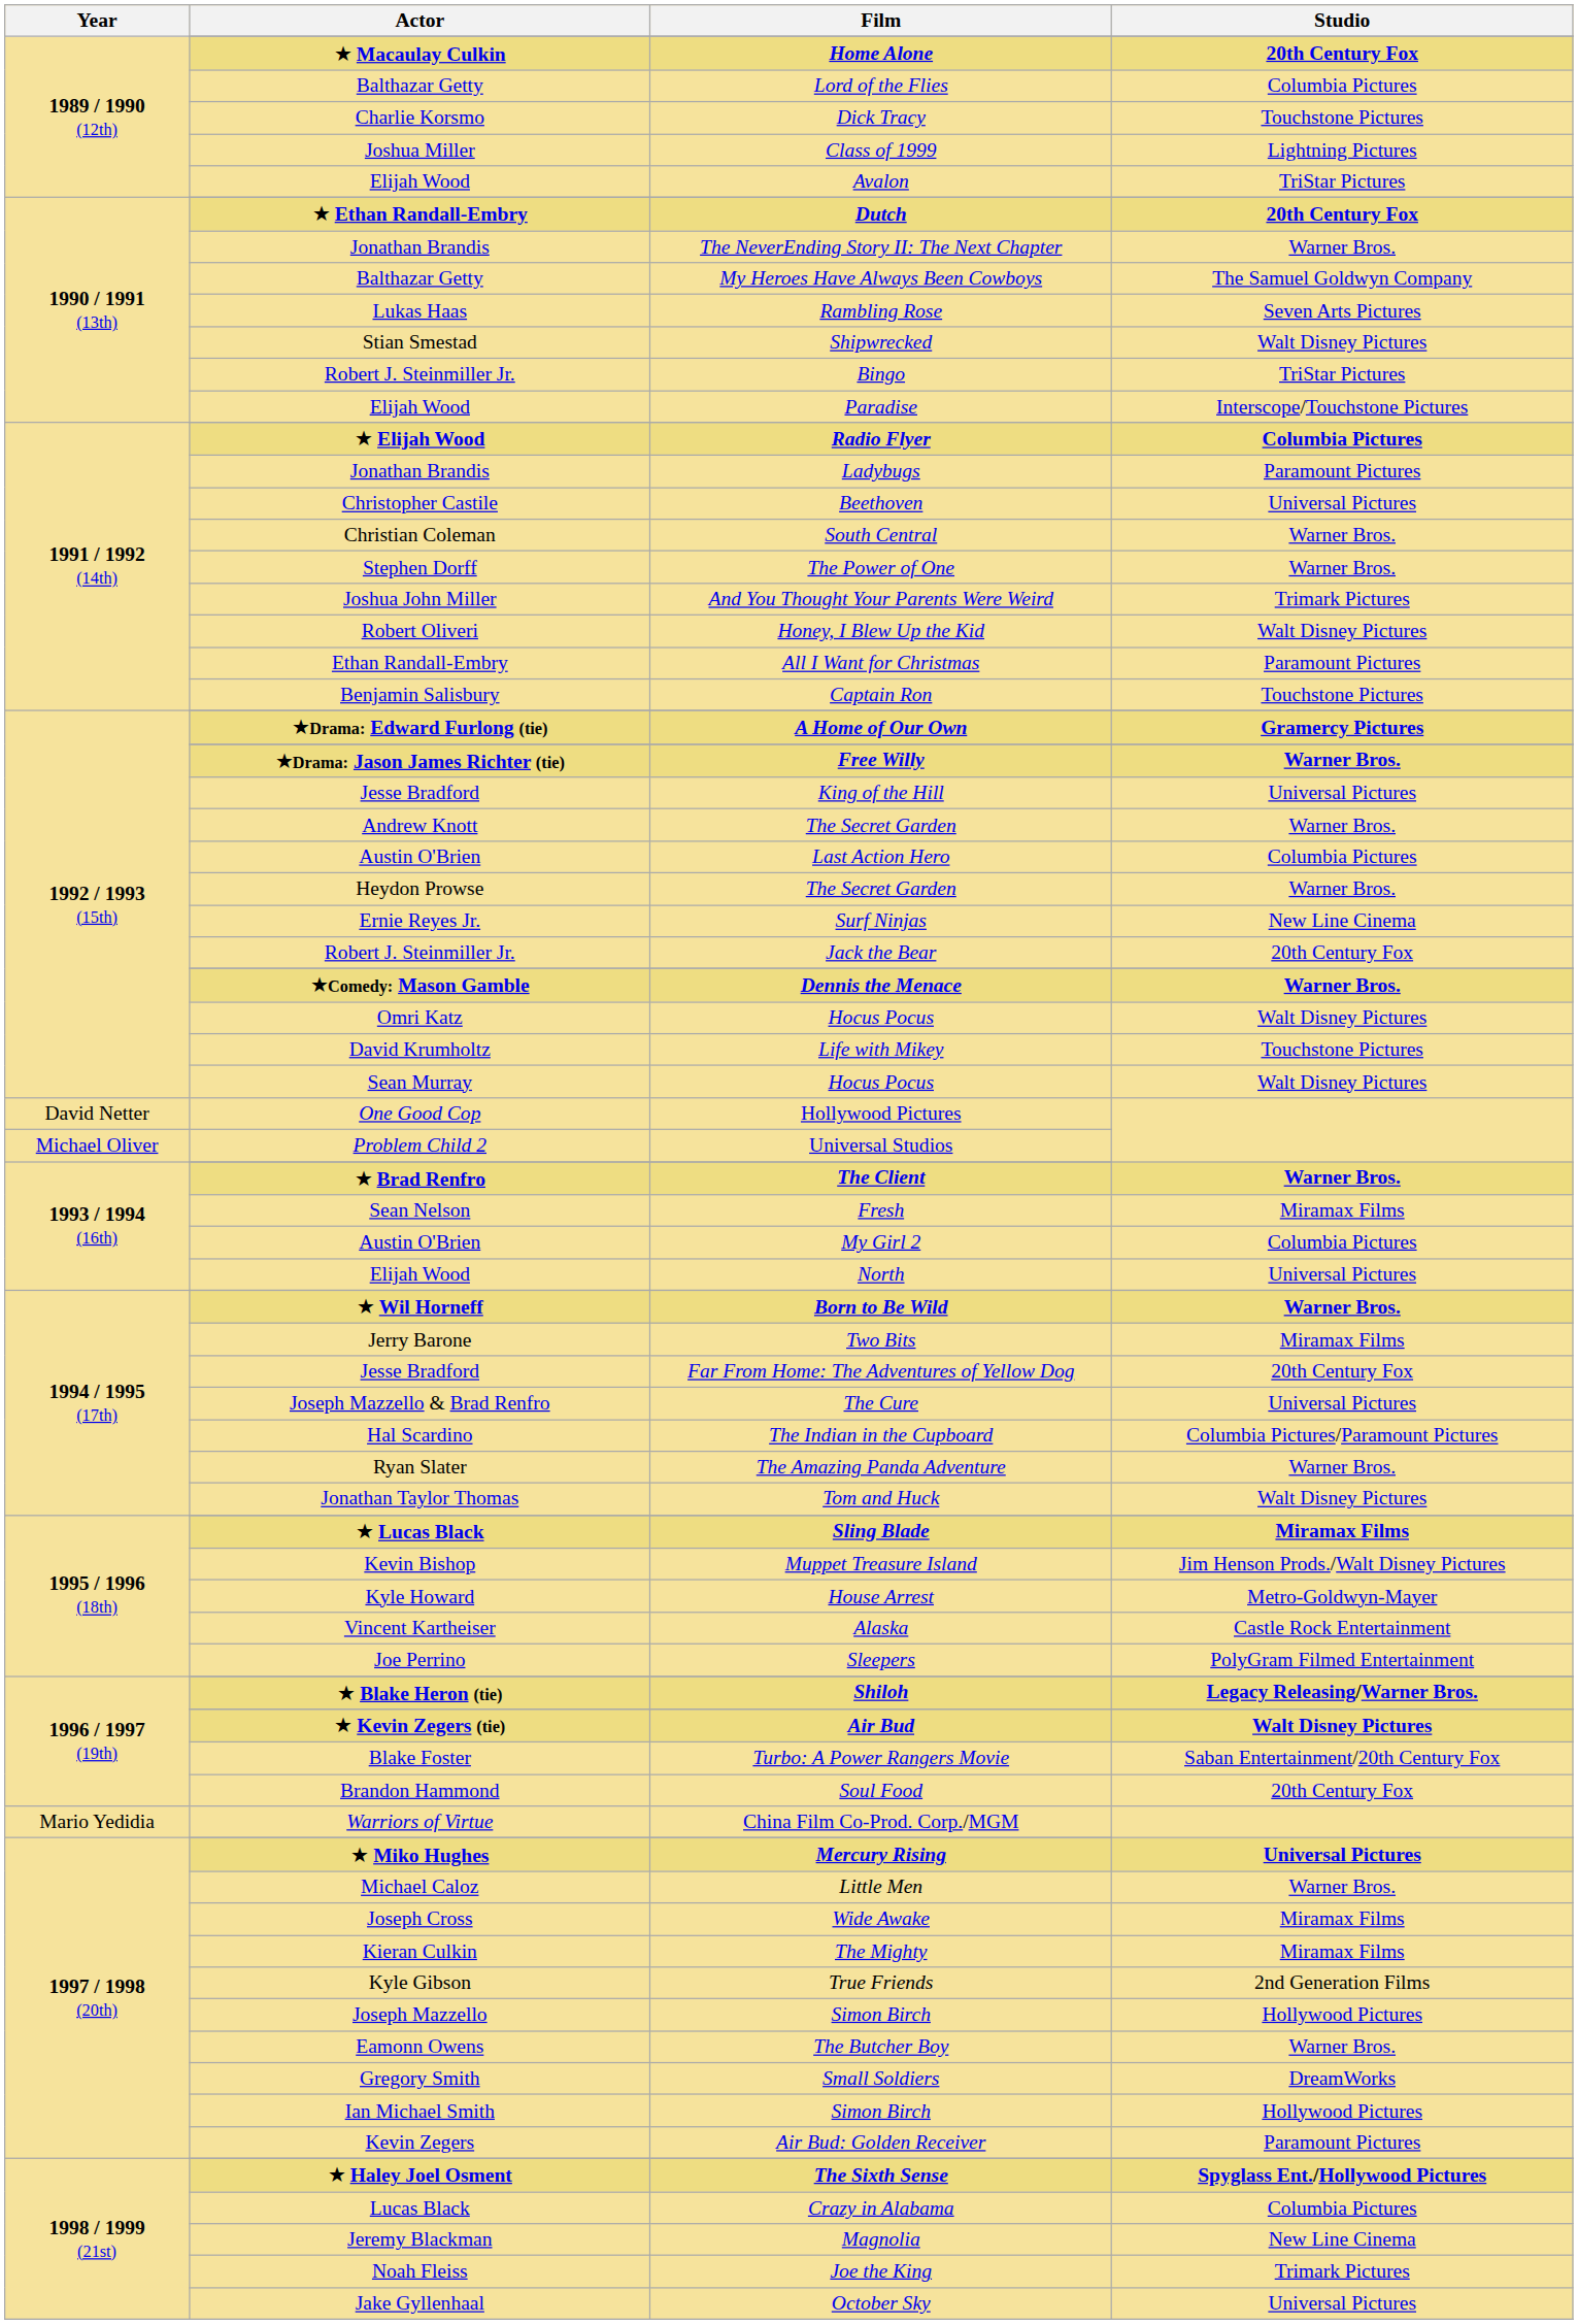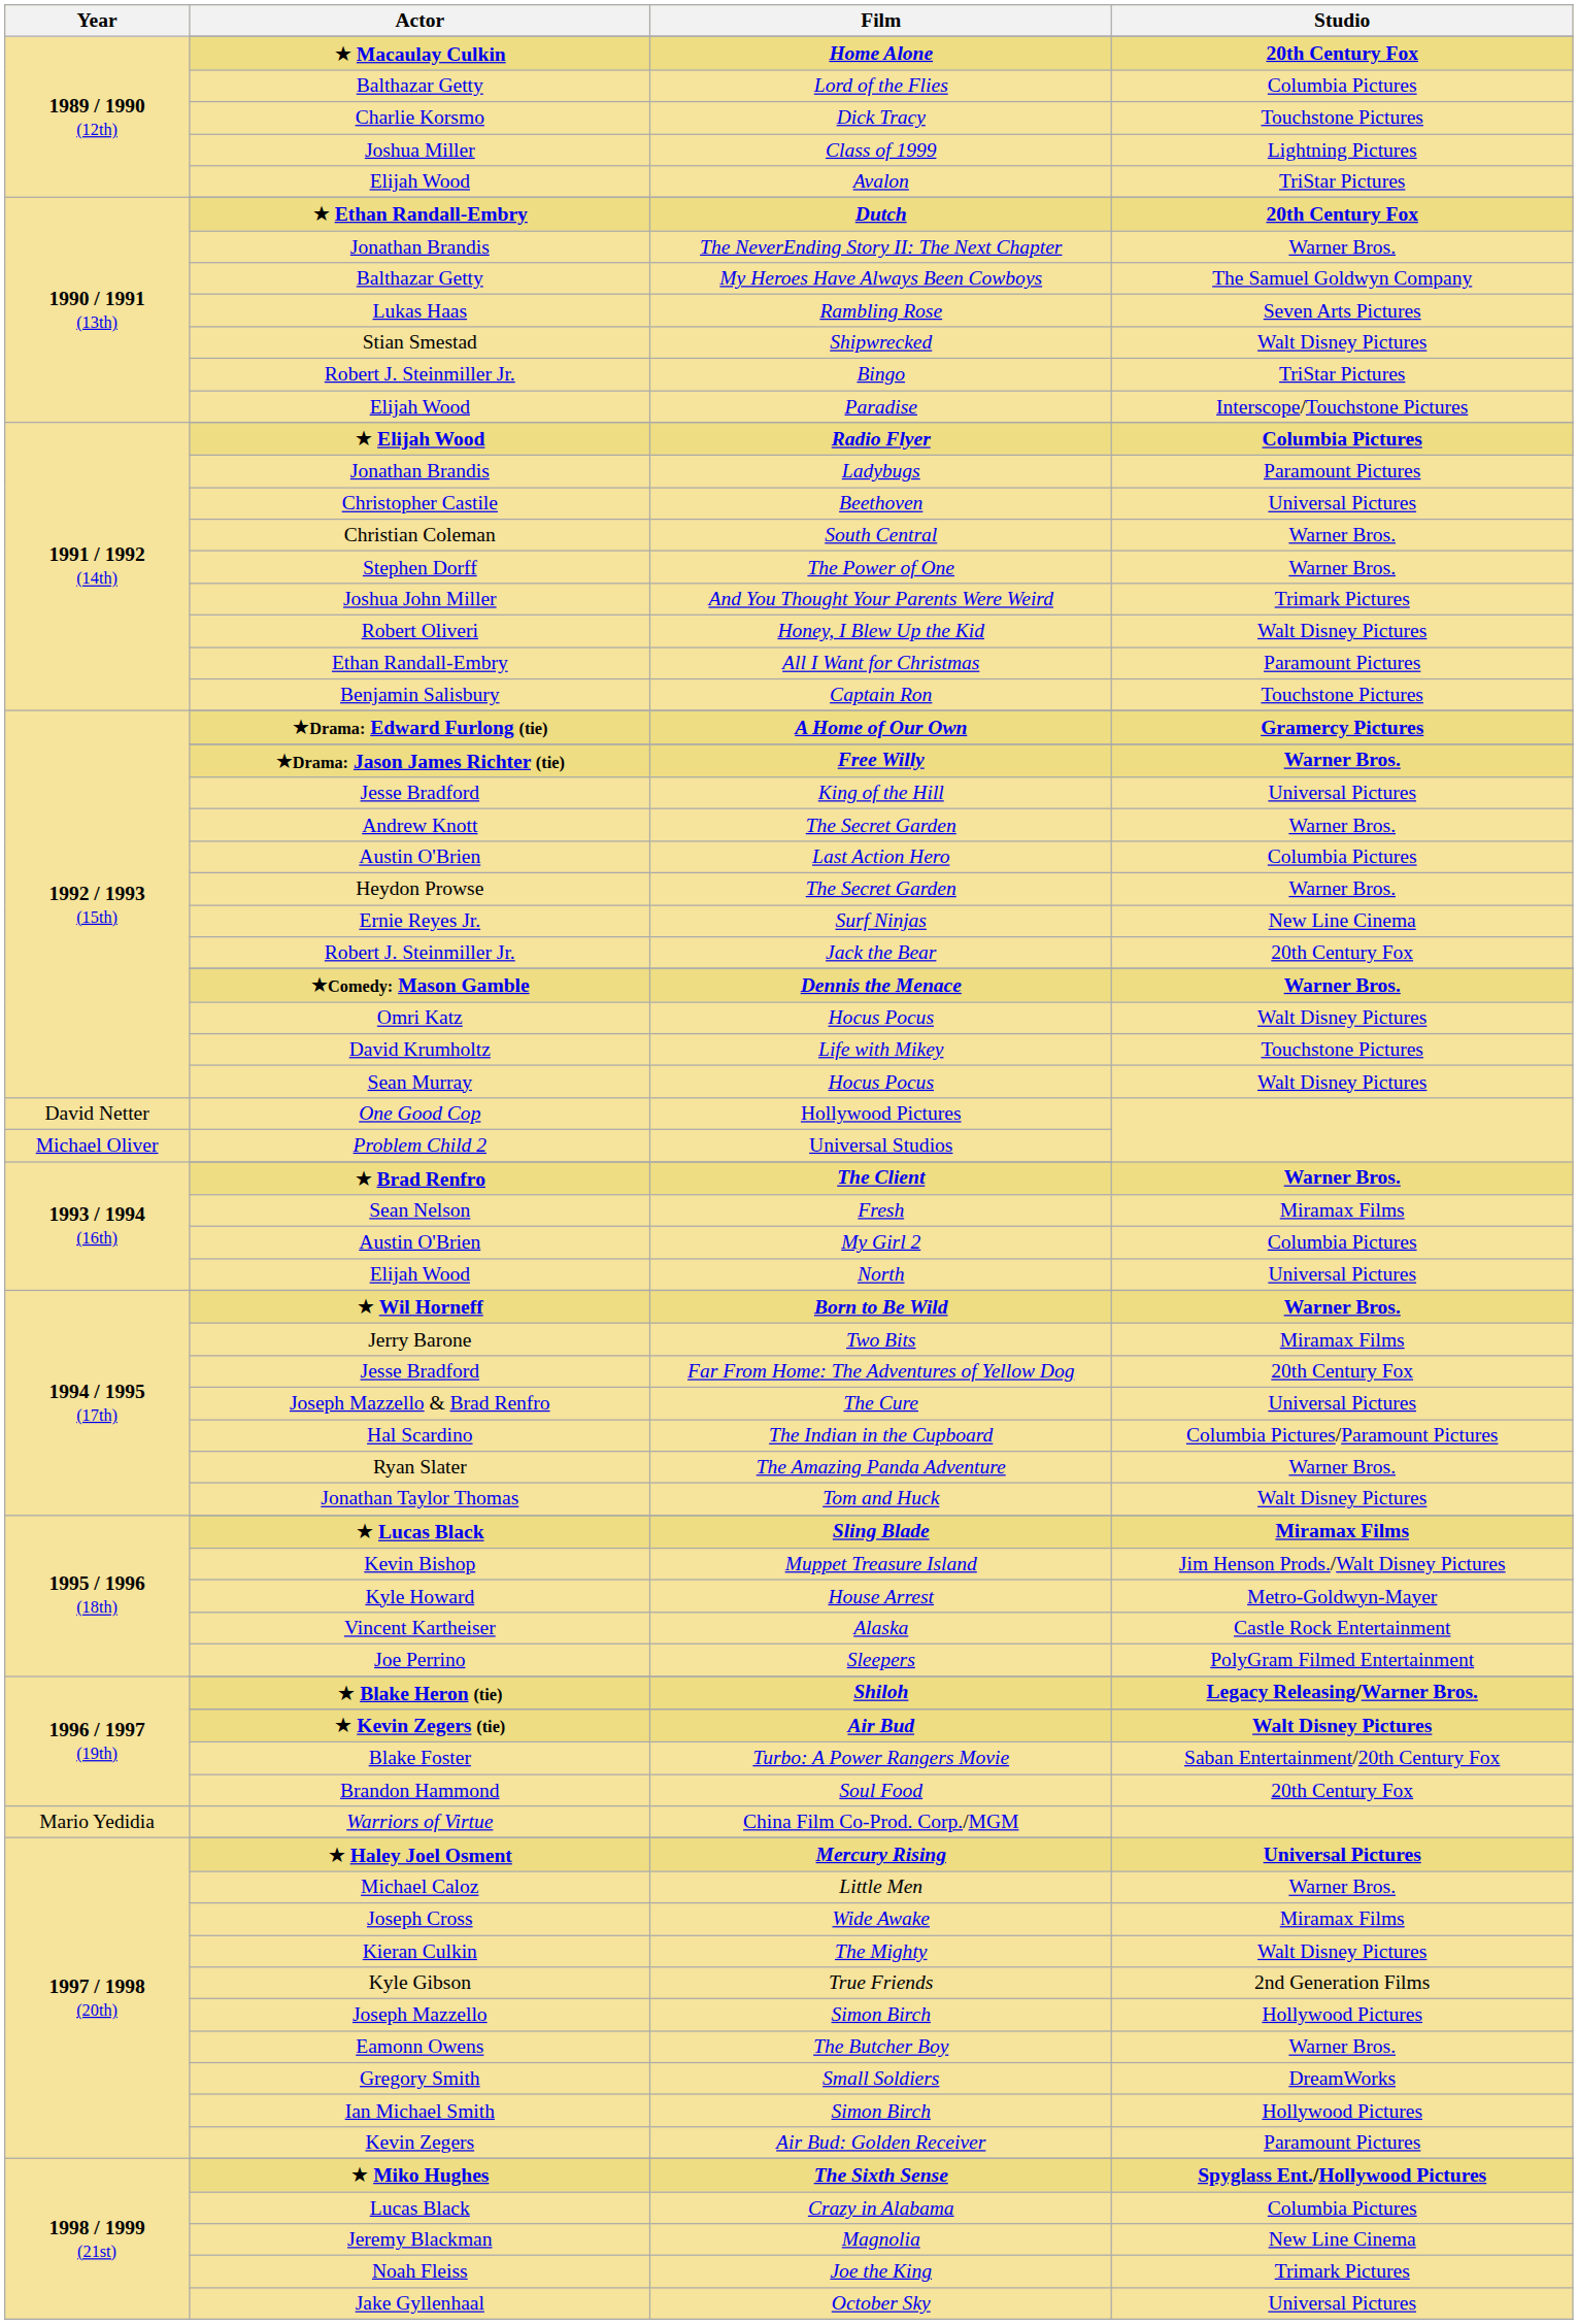Mercury Rising | Actor: ★ Miko Hughes -> ★ Haley Joel Osment
The Mighty | Studio: Miramax Films -> Walt Disney Pictures
The Sixth Sense | Actor: ★ Haley Joel Osment -> ★ Miko Hughes
